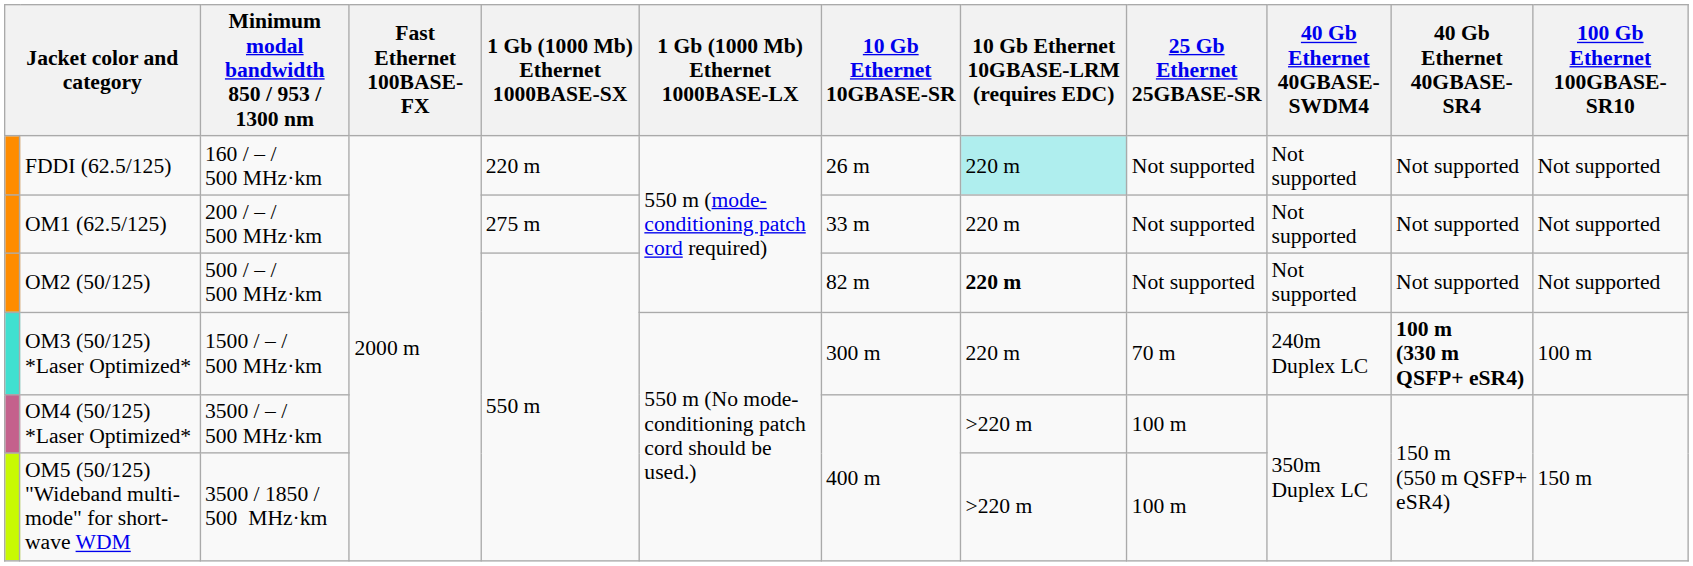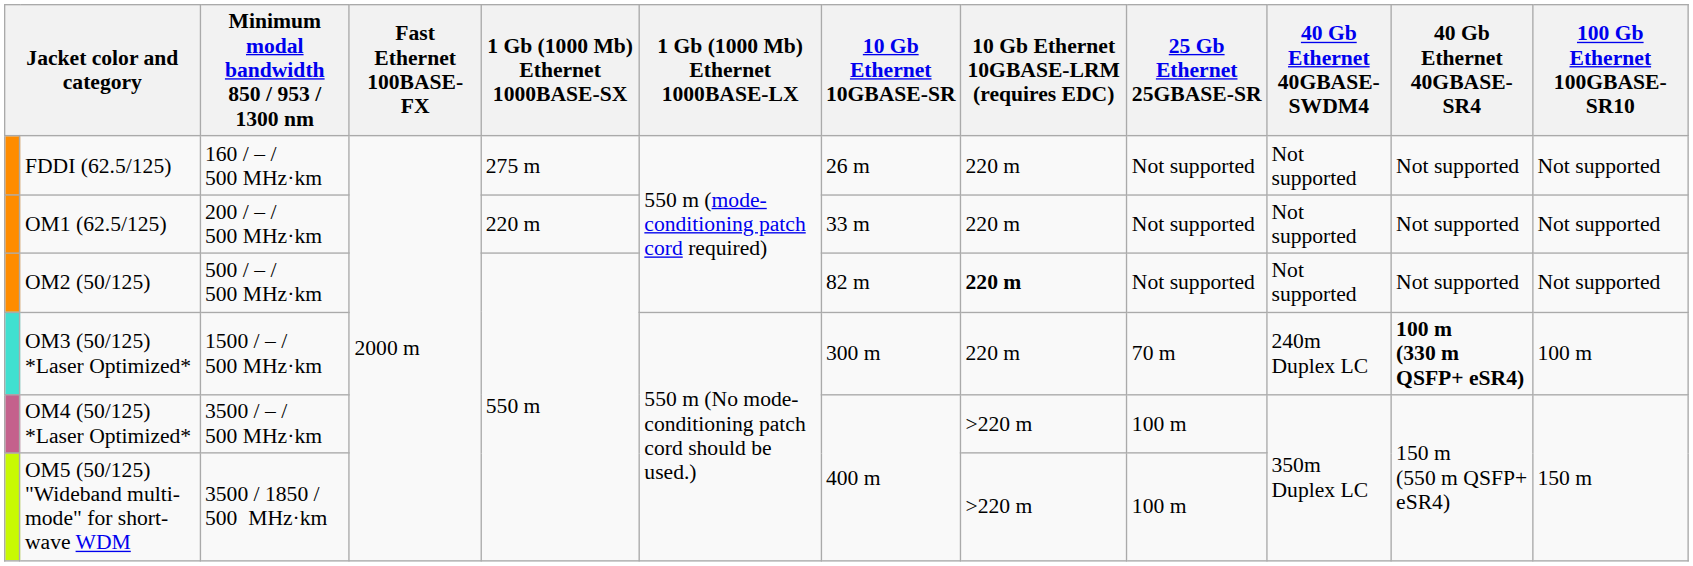FDDI (62.5/125) | 1 Gb (1000 Mb) Ethernet 1000BASE-SX: 220 m -> 275 m
FDDI (62.5/125) | 10 Gb Ethernet 10GBASE-LRM (requires EDC): paleturquoise background -> no background
OM1 (62.5/125) | 1 Gb (1000 Mb) Ethernet 1000BASE-SX: 275 m -> 220 m
